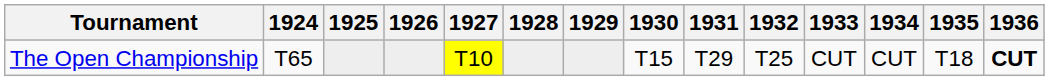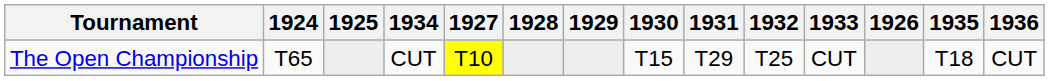columns swapped: 1926 <-> 1934
The Open Championship | 1936: bold -> normal
